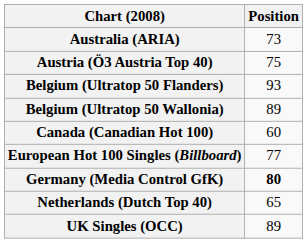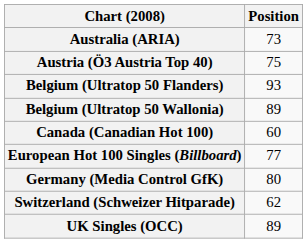Germany (Media Control GfK) | Position: bold -> normal
- row: Netherlands (Dutch Top 40) | 65
+ row: Switzerland (Schweizer Hitparade) | 62
